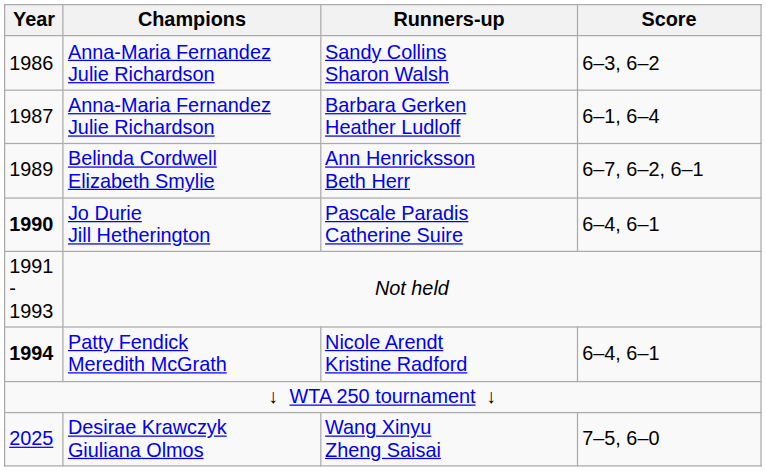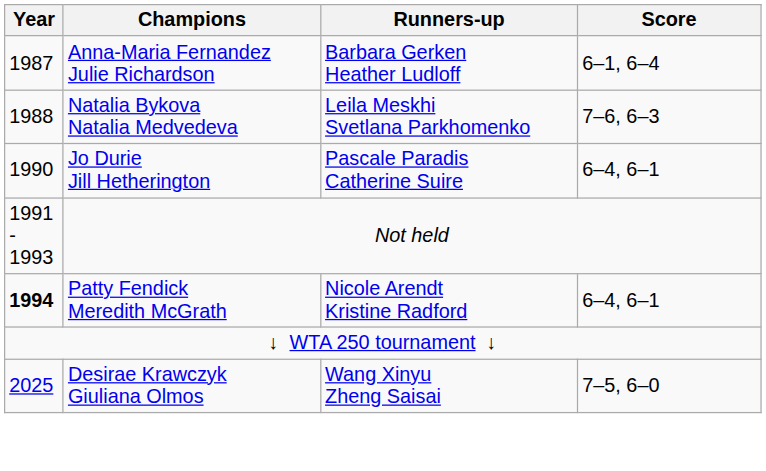- row: 1986 | Anna-Maria Fernandez Julie Richardson | Sandy Collins Sharon Walsh | 6–3, 6–2
+ row: 1988 | Natalia Bykova Natalia Medvedeva | Leila Meskhi Svetlana Parkhomenko | 7–6, 6–3
- row: 1989 | Belinda Cordwell Elizabeth Smylie | Ann Henricksson Beth Herr | 6–7, 6–2, 6–1
Pascale Paradis Catherine Suire | Year: bold -> normal
